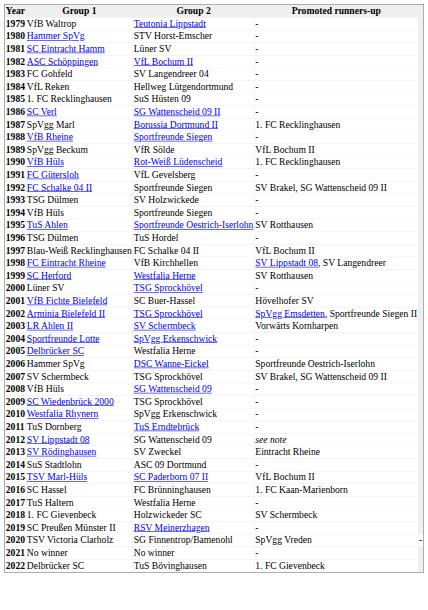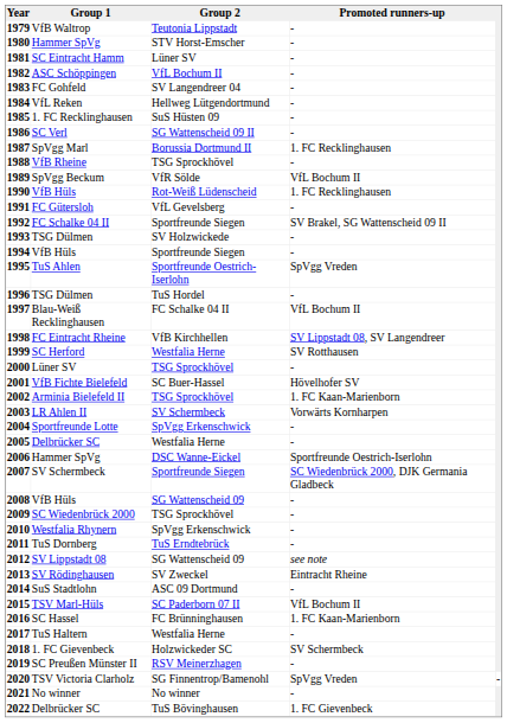1988 | Group 2: Sportfreunde Siegen -> TSG Sprockhövel
1995 | Promoted runners-up: SV Rotthausen -> SpVgg Vreden
2002 | Promoted runners-up: SpVgg Emsdetten, Sportfreunde Siegen II -> 1. FC Kaan-Marienborn
2007 | Group 2: TSG Sprockhövel -> Sportfreunde Siegen
2007 | Promoted runners-up: SV Brakel, SG Wattenscheid 09 II -> SC Wiedenbrück 2000, DJK Germania Gladbeck
